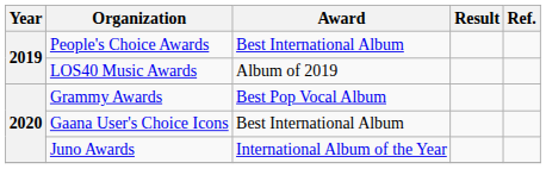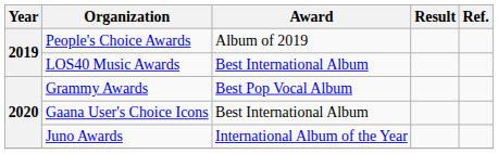People's Choice Awards | Award: Best International Album -> Album of 2019
LOS40 Music Awards | Award: Album of 2019 -> Best International Album
